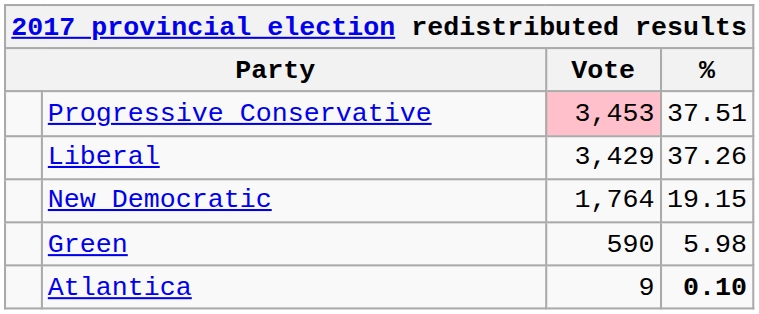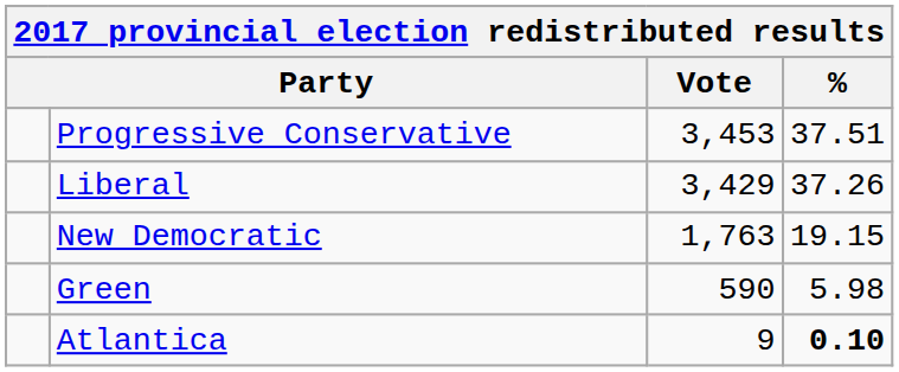Progressive Conservative | Vote: pink background -> no background
New Democratic | Vote: 1,764 -> 1,763
